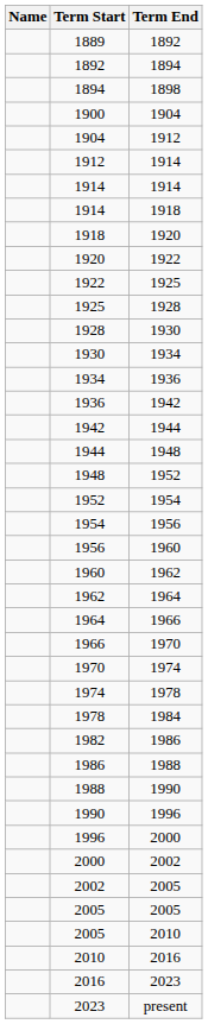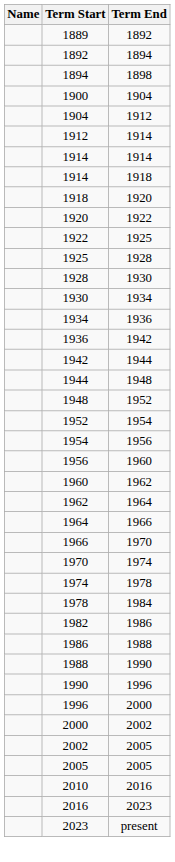- row: 2005 | 2010
